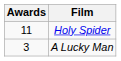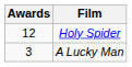Holy Spider | Awards: 11 -> 12
